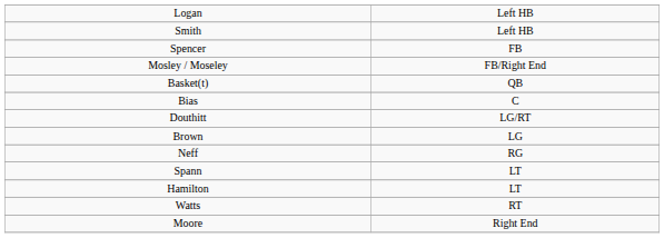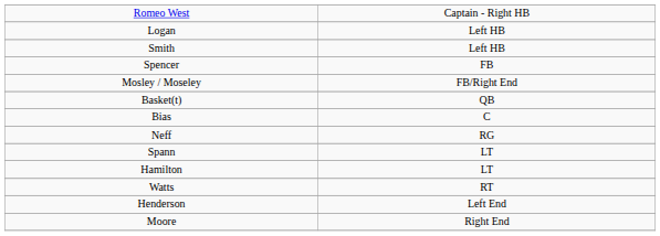+ row: Romeo West | Captain - Right HB
- row: Douthitt | LG/RT
- row: Brown | LG
+ row: Henderson | Left End
